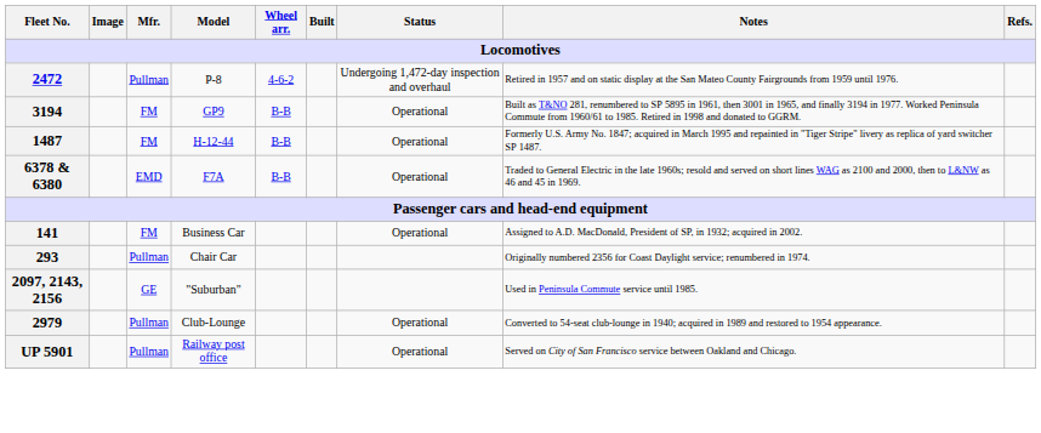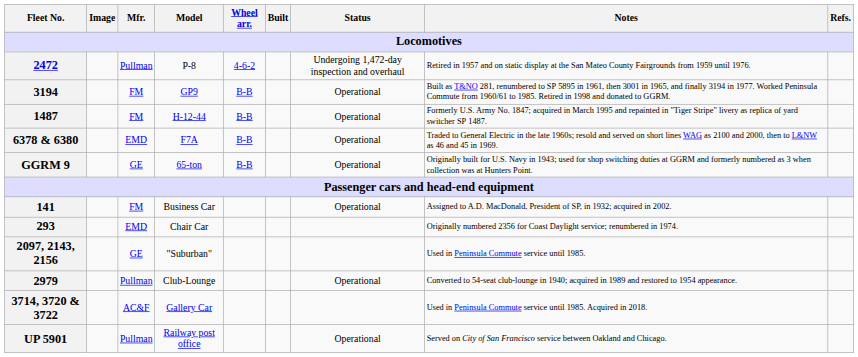+ row: GGRM 9 | GE | 65-ton | B-B | Operational | Originally built for U.S. Navy in 1943; used for shop switching duties at GGRM and formerly numbered as 3 when collection was at Hunters Point.
293 | Mfr.: Pullman -> EMD
+ row: 3714, 3720 & 3722 | AC&F | Gallery Car | Used in Peninsula Commute service until 1985. Acquired in 2018.
